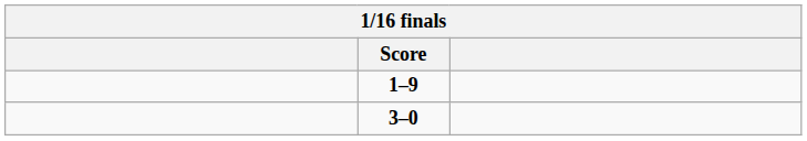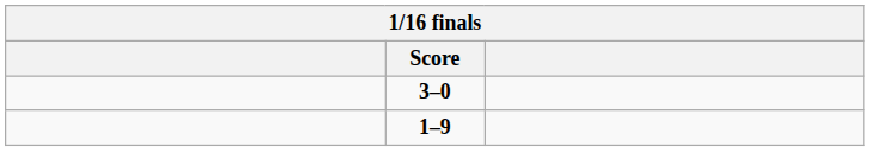rows swapped: 1–9 <-> 3–0
